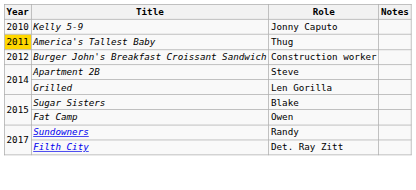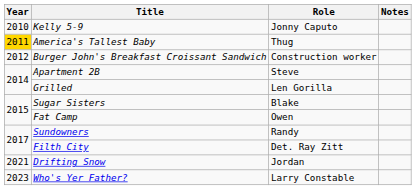+ row: 2021 | Drifting Snow | Jordan
+ row: 2023 | Who's Yer Father? | Larry Constable
